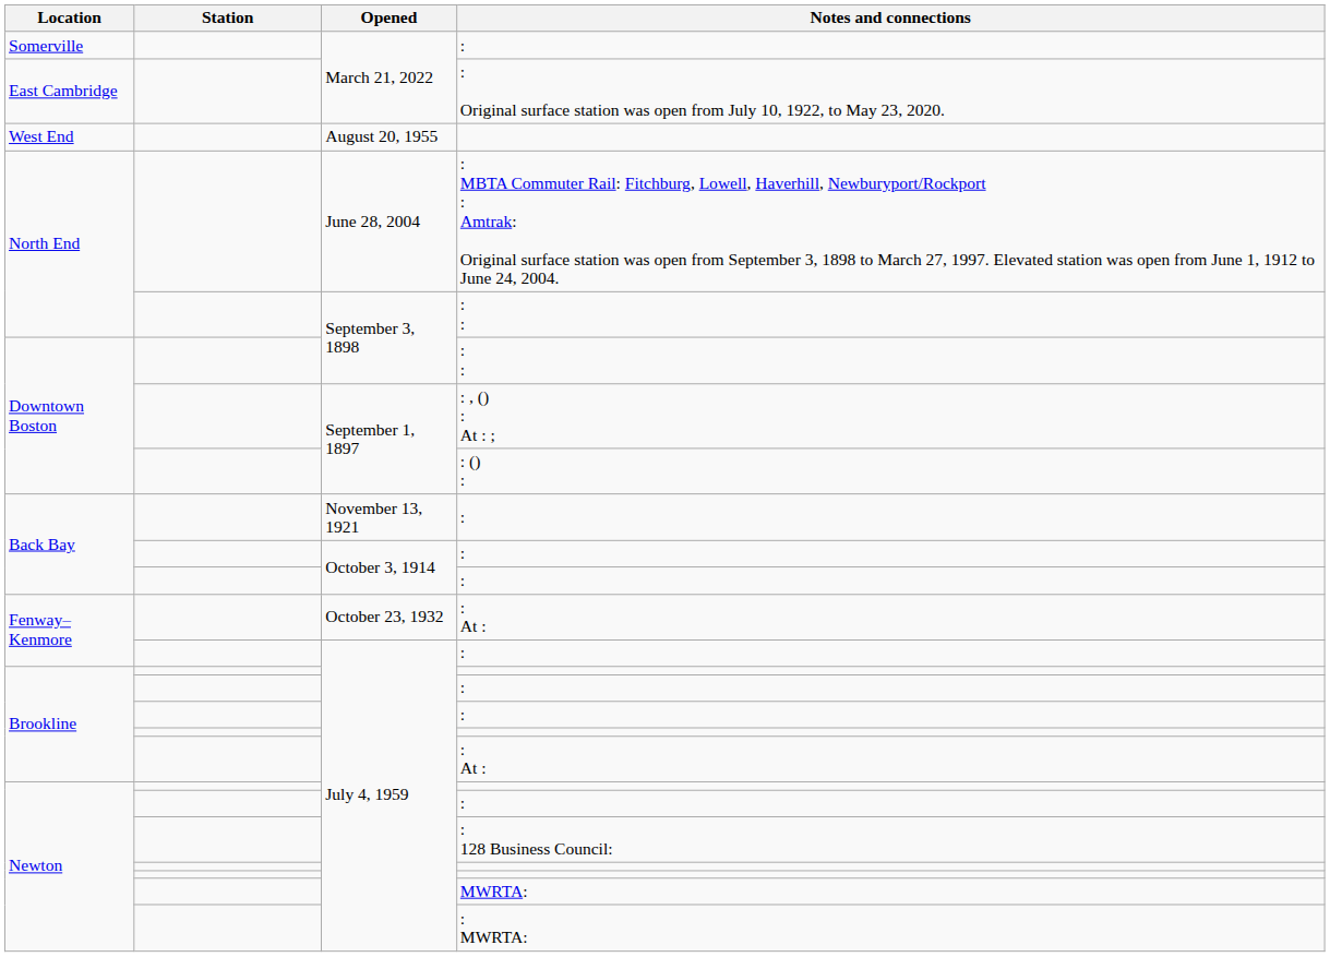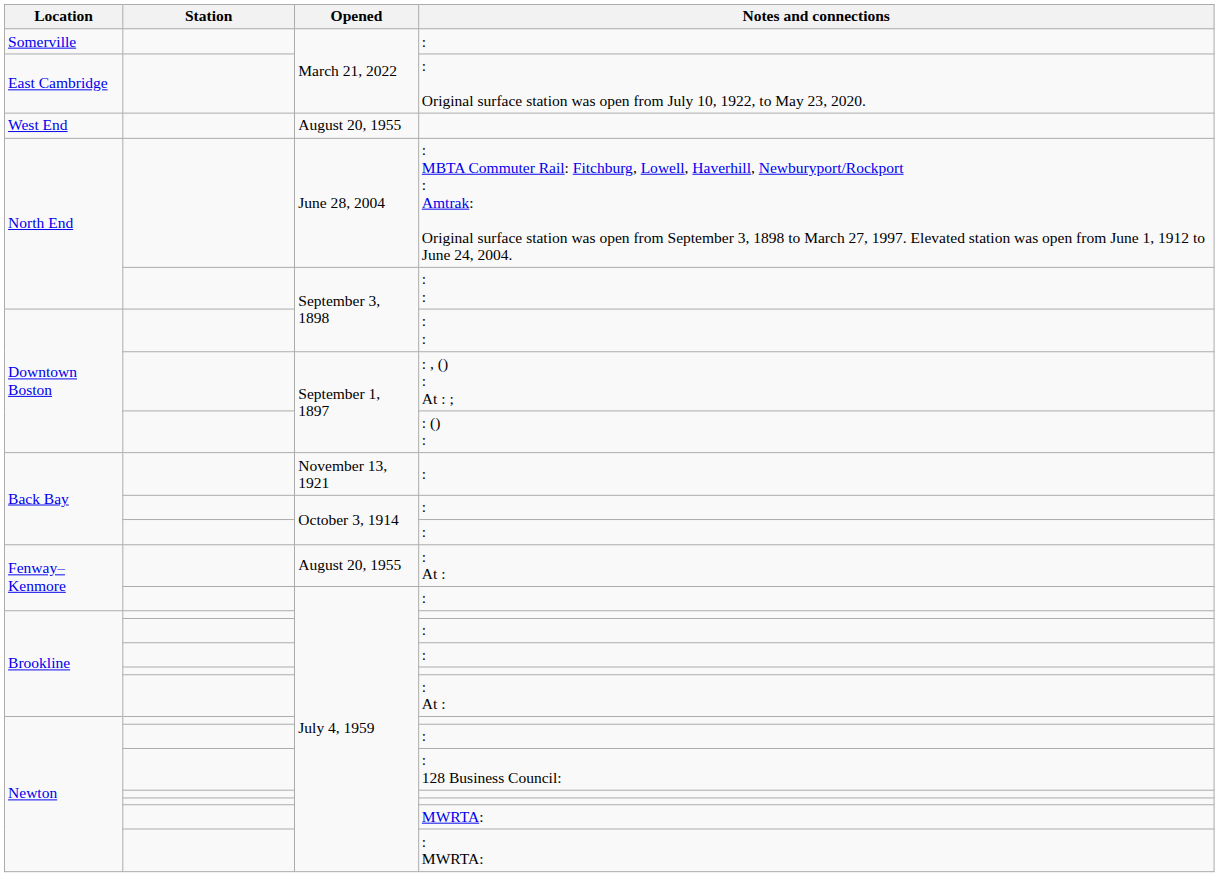Fenway–Kenmore / : At : | Opened: October 23, 1932 -> August 20, 1955
